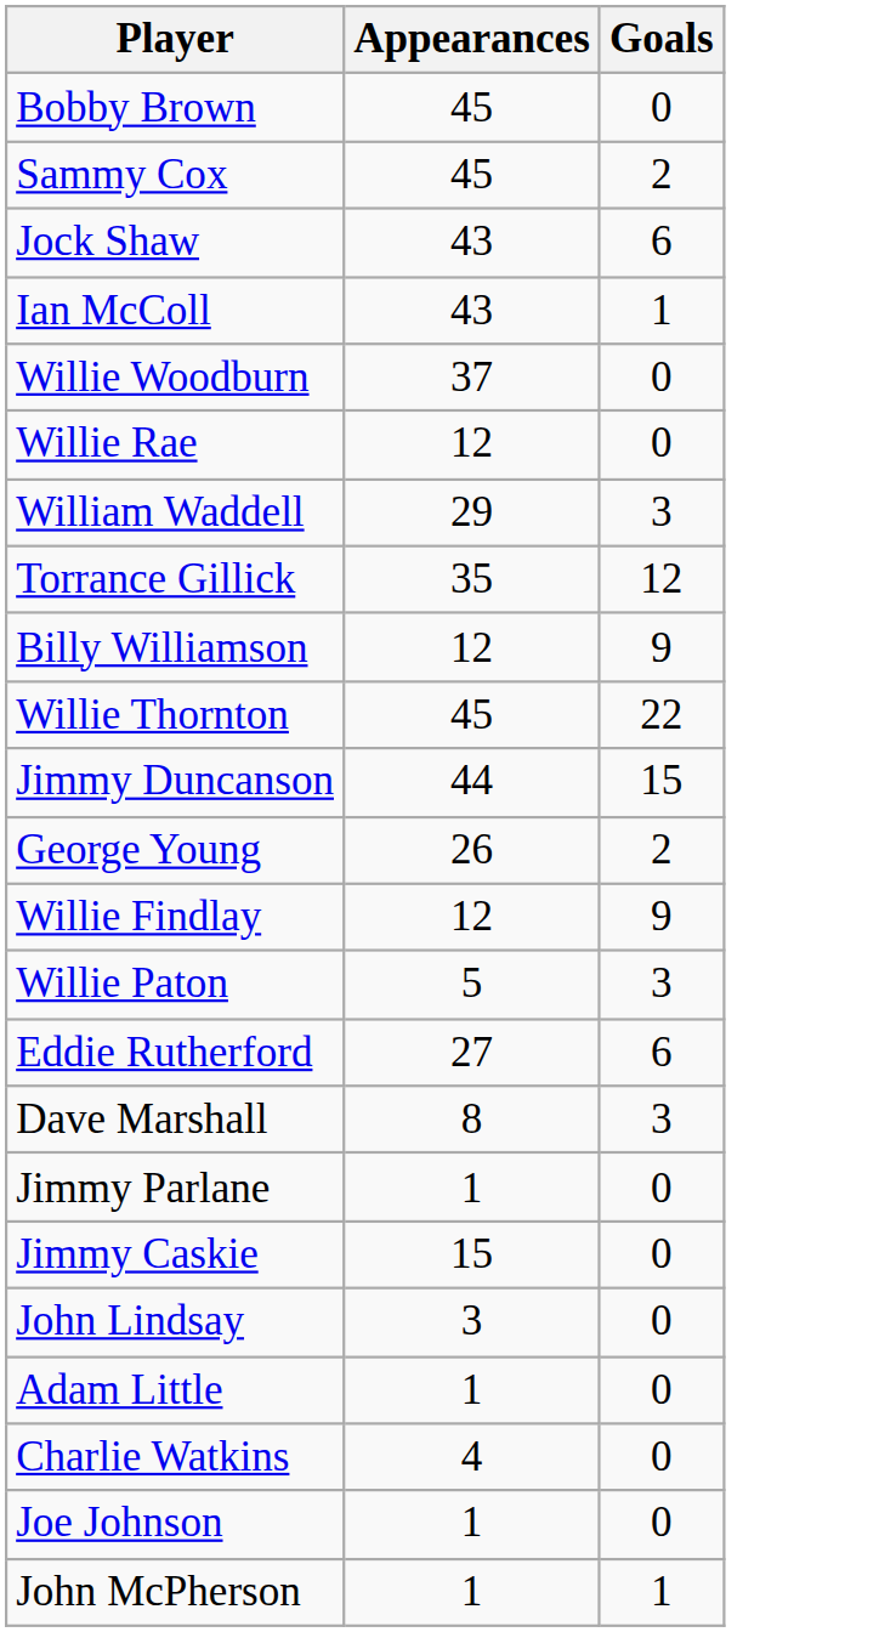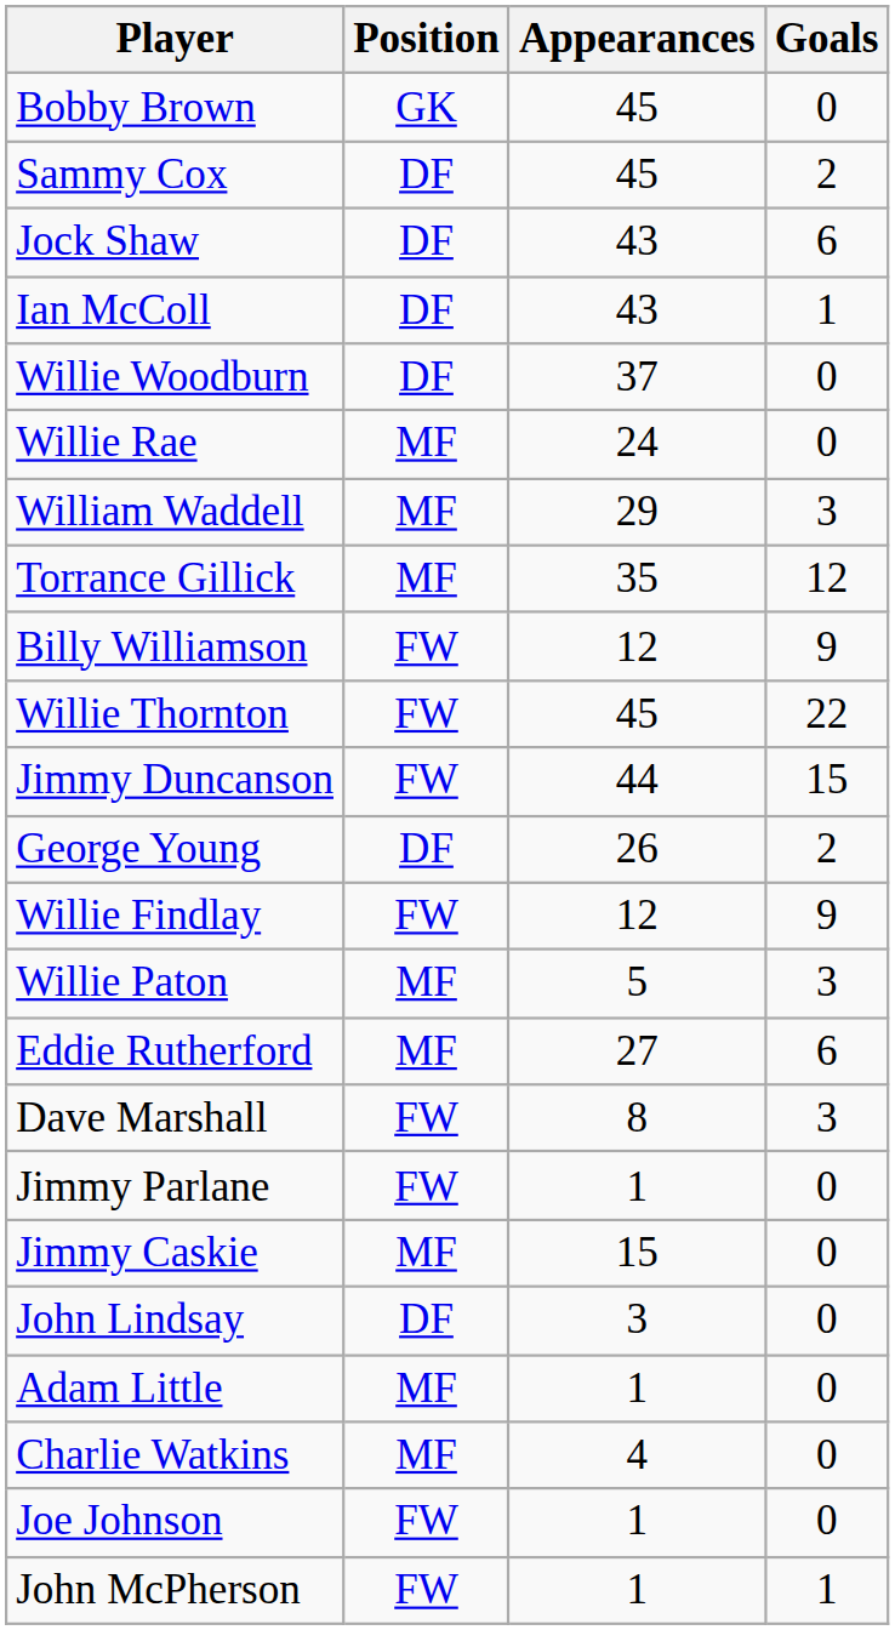+ column: Position | GK | DF | DF | DF | DF | MF | MF | MF | FW | FW | FW | DF | FW | MF | MF | FW | FW | MF | DF | MF | MF | FW | FW
Willie Rae | Appearances: 12 -> 24
